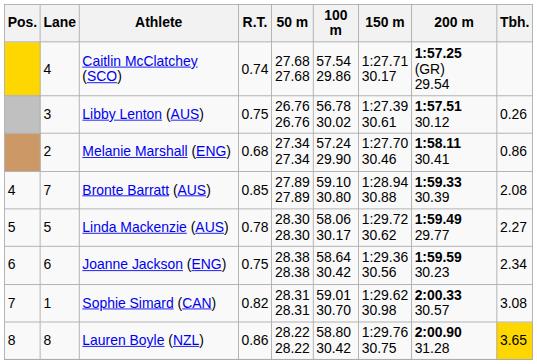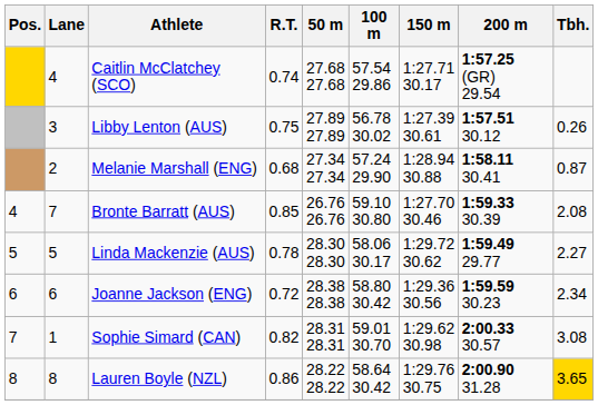Libby Lenton (AUS) | 50 m: 26.76 26.76 -> 27.89 27.89
Melanie Marshall (ENG) | 150 m: 1:27.70 30.46 -> 1:28.94 30.88
Melanie Marshall (ENG) | Tbh.: 0.86 -> 0.87
Bronte Barratt (AUS) | 50 m: 27.89 27.89 -> 26.76 26.76
Bronte Barratt (AUS) | 150 m: 1:28.94 30.88 -> 1:27.70 30.46
Joanne Jackson (ENG) | R.T.: 0.75 -> 0.72
Joanne Jackson (ENG) | 100 m: 58.64 30.42 -> 58.80 30.42
Lauren Boyle (NZL) | 100 m: 58.80 30.42 -> 58.64 30.42
